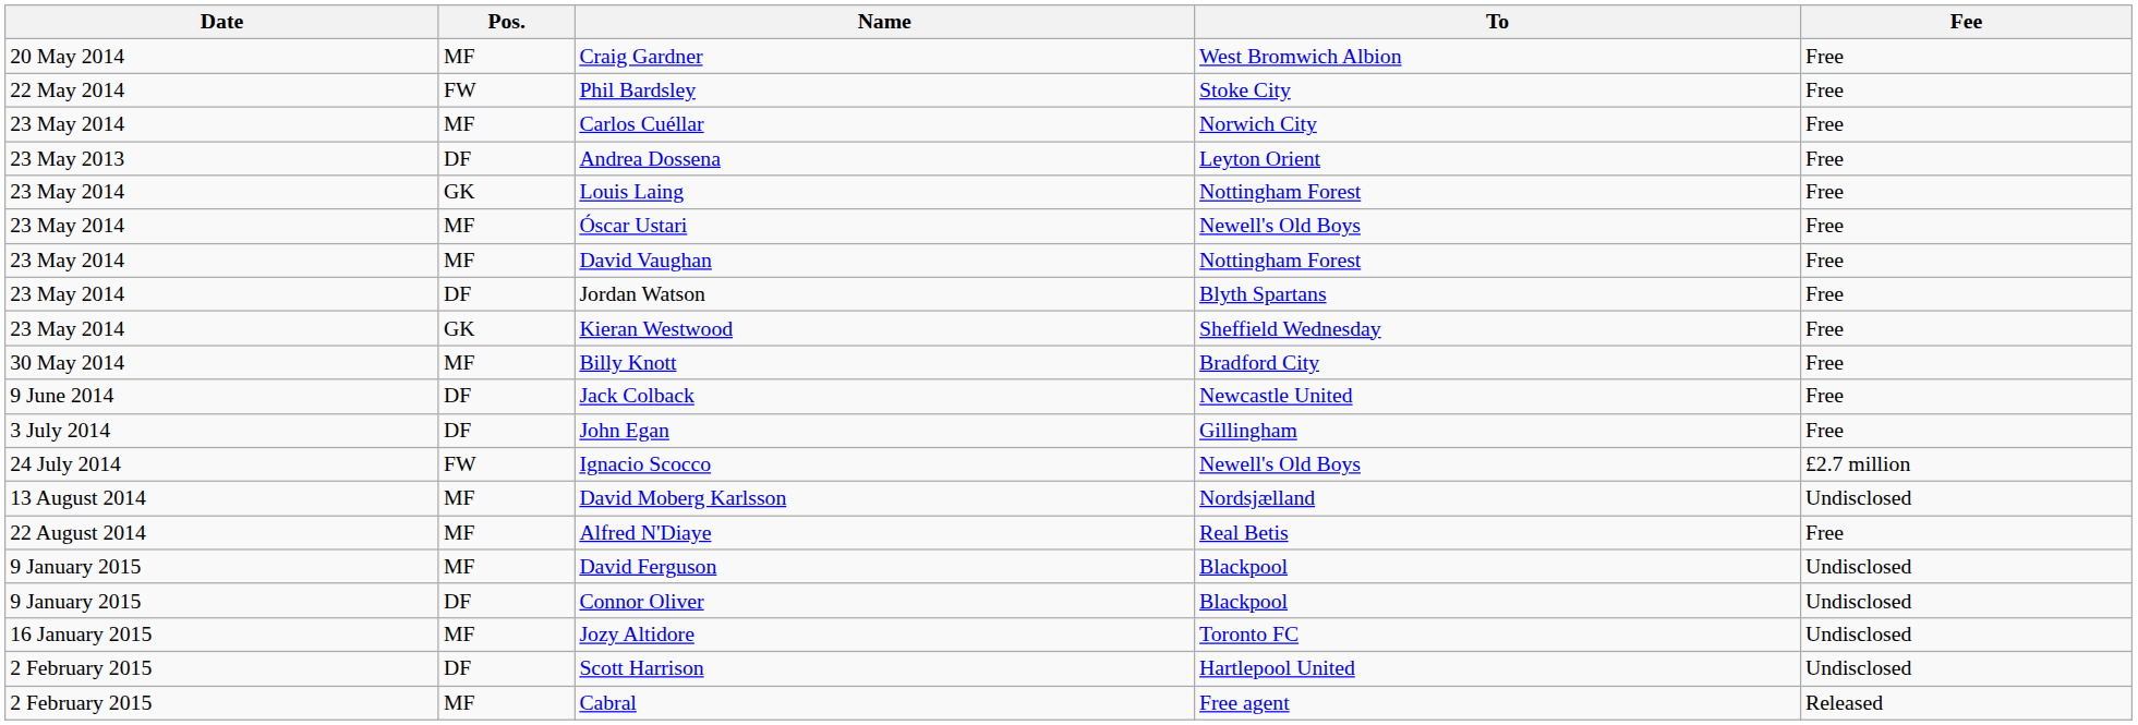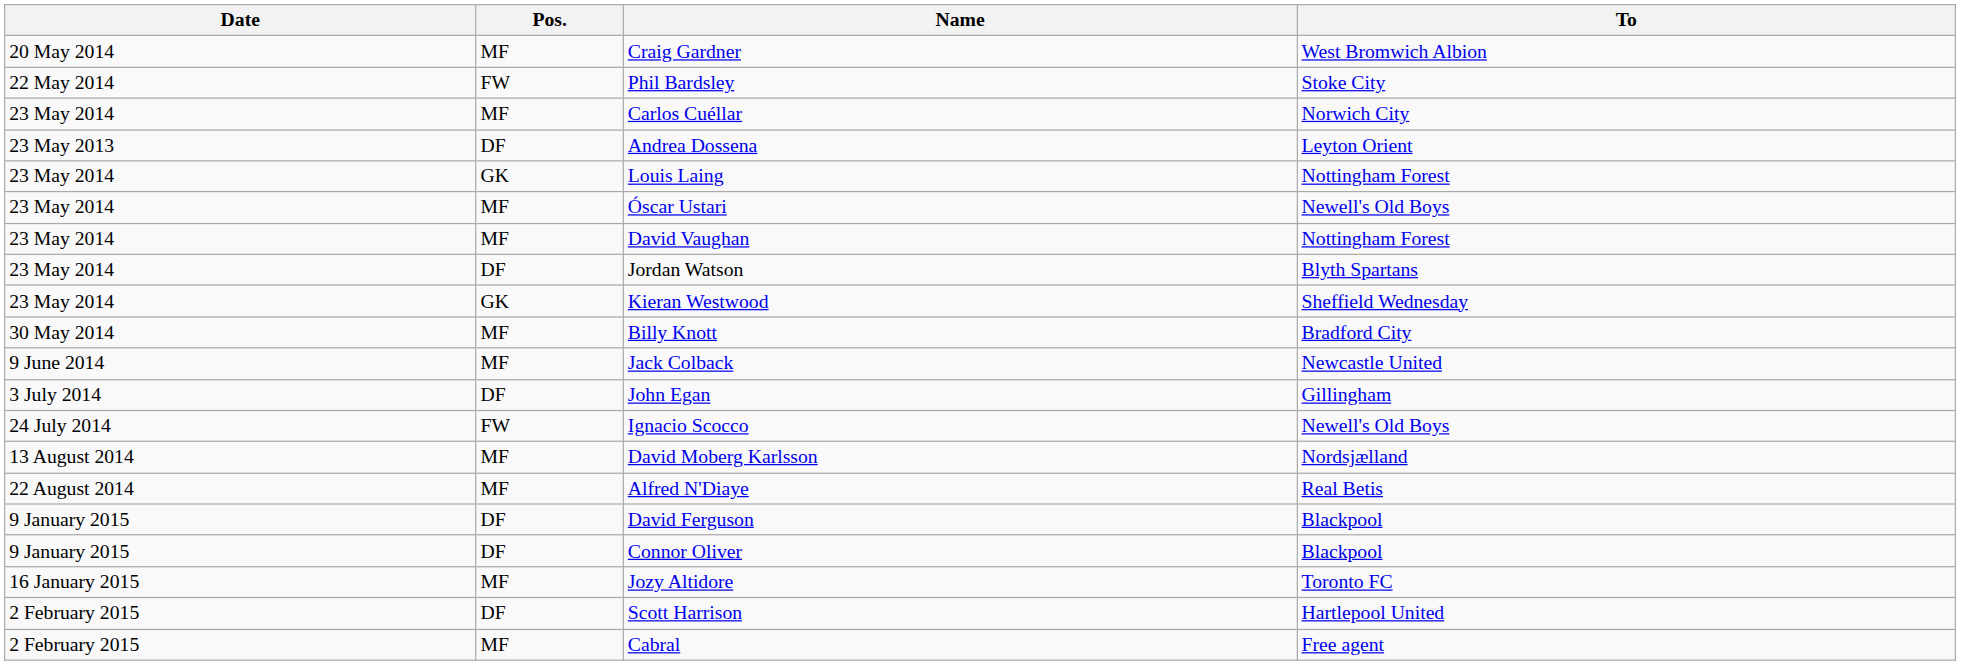- column: Fee | Free | Free | Free | Free | Free | Free | Free | Free | Free | Free | Free | Free | £2.7 million | Undisclosed | Free | Undisclosed | Undisclosed | Undisclosed | Undisclosed | Released
Jack Colback | Pos.: DF -> MF
David Ferguson | Pos.: MF -> DF
